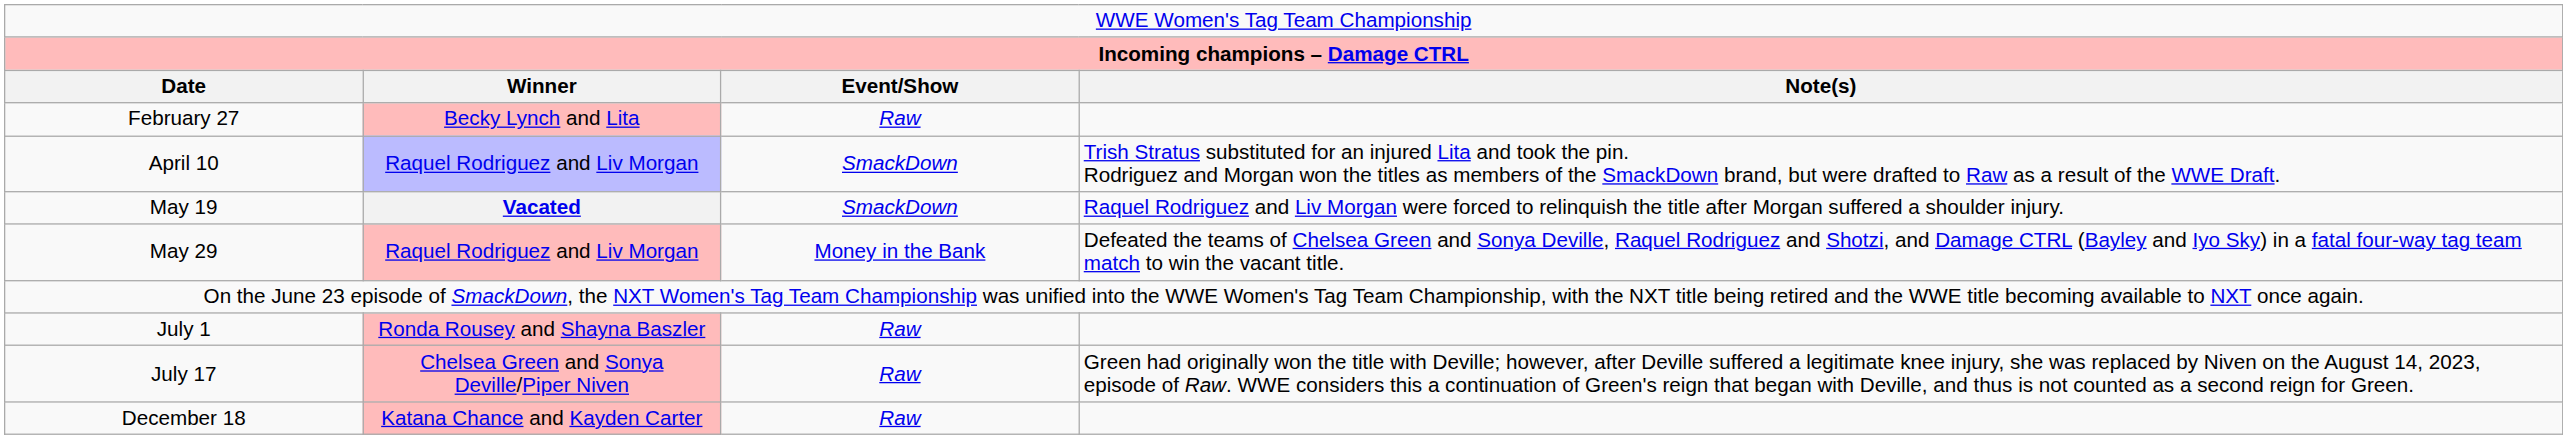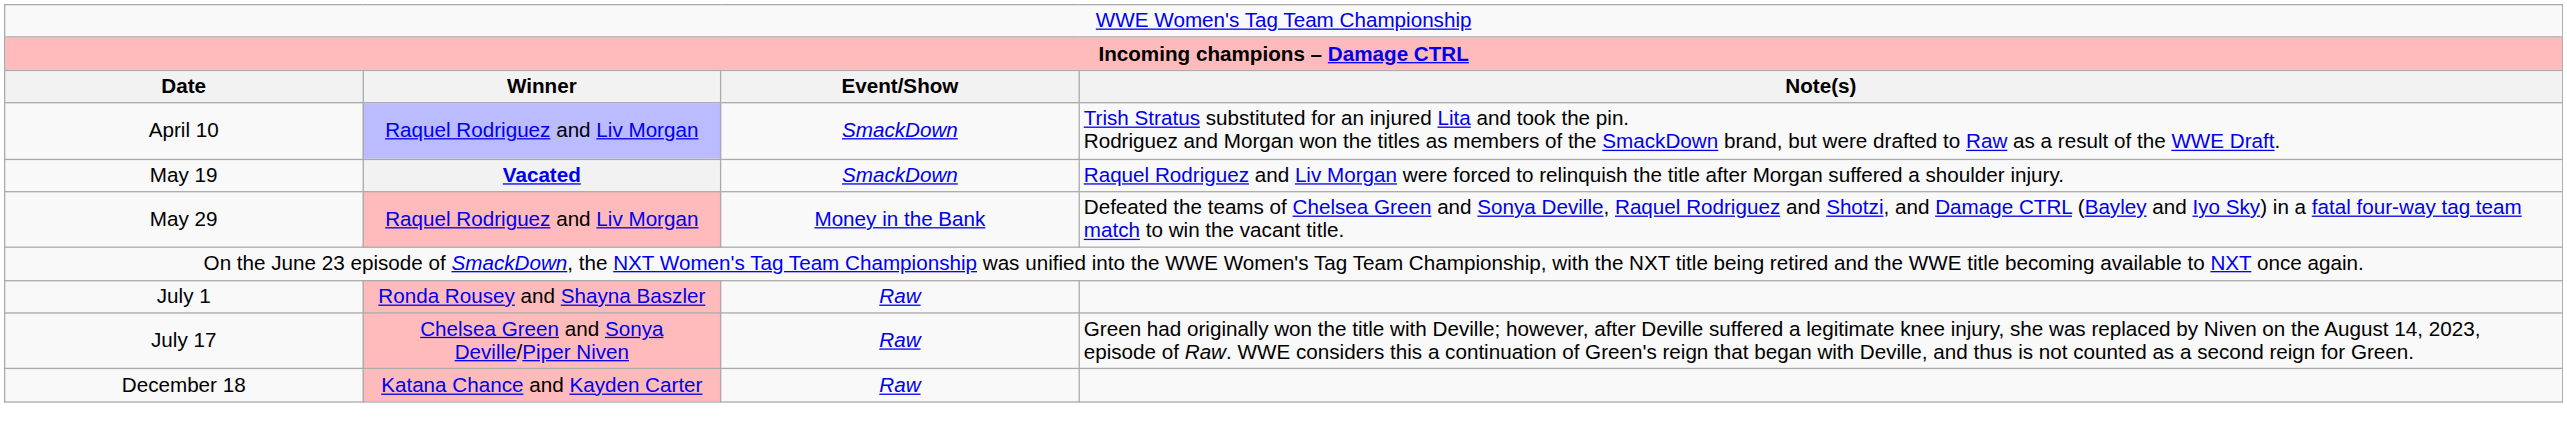- row: February 27 | Becky Lynch and Lita | Raw
